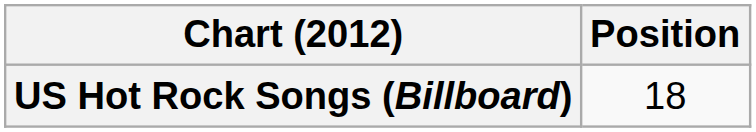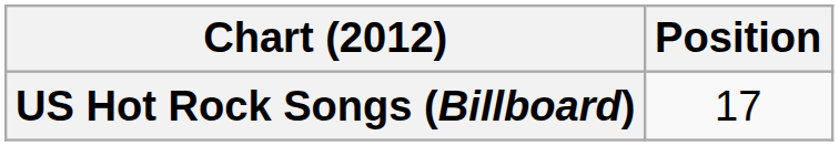US Hot Rock Songs (Billboard) | Position: 18 -> 17
